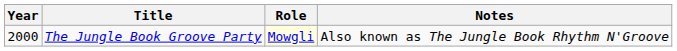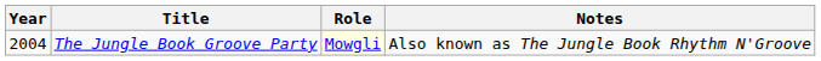The Jungle Book Groove Party | Year: 2000 -> 2004
